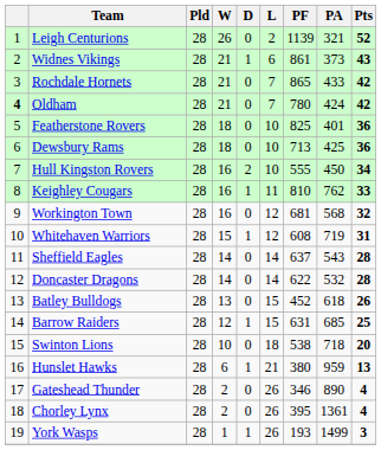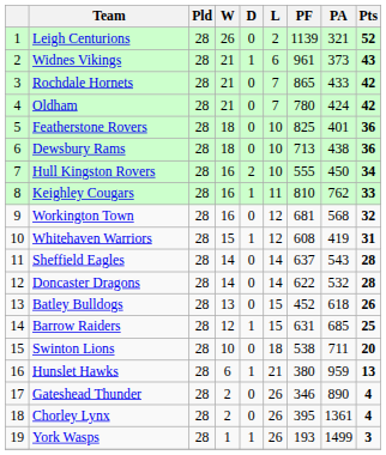Widnes Vikings | PF: 861 -> 961
Oldham | column 1: bold -> normal
Dewsbury Rams | PA: 425 -> 438
Whitehaven Warriors | PA: 719 -> 419
Swinton Lions | PA: 718 -> 711
